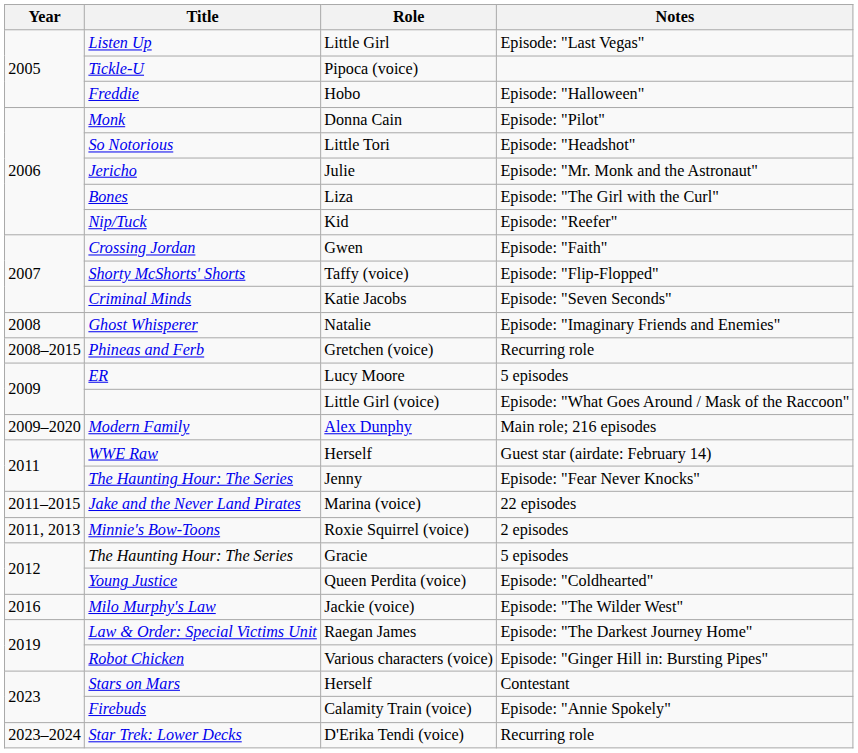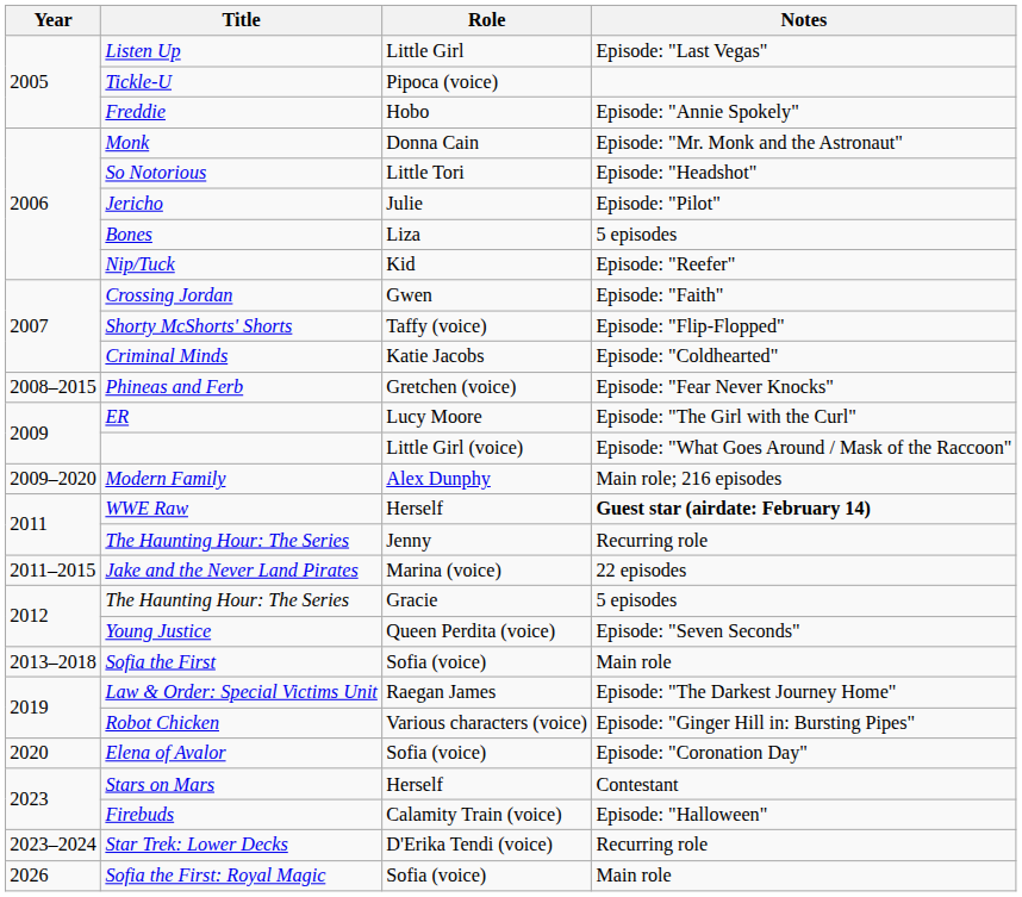Freddie | Notes: Episode: "Halloween" -> Episode: "Annie Spokely"
Monk | Notes: Episode: "Pilot" -> Episode: "Mr. Monk and the Astronaut"
Jericho | Notes: Episode: "Mr. Monk and the Astronaut" -> Episode: "Pilot"
Bones | Notes: Episode: "The Girl with the Curl" -> 5 episodes
Criminal Minds | Notes: Episode: "Seven Seconds" -> Episode: "Coldhearted"
- row: 2008 | Ghost Whisperer | Natalie | Episode: "Imaginary Friends and Enemies"
Phineas and Ferb | Notes: Recurring role -> Episode: "Fear Never Knocks"
ER | Notes: 5 episodes -> Episode: "The Girl with the Curl"
WWE Raw | Notes: normal -> bold
The Haunting Hour: The Series / Jenny | Notes: Episode: "Fear Never Knocks" -> Recurring role
- row: 2011, 2013 | Minnie's Bow-Toons | Roxie Squirrel (voice) | 2 episodes
Young Justice | Notes: Episode: "Coldhearted" -> Episode: "Seven Seconds"
+ row: 2013–2018 | Sofia the First | Sofia (voice) | Main role
- row: 2016 | Milo Murphy's Law | Jackie (voice) | Episode: "The Wilder West"
+ row: 2020 | Elena of Avalor | Sofia (voice) | Episode: "Coronation Day"
Firebuds | Notes: Episode: "Annie Spokely" -> Episode: "Halloween"
+ row: 2026 | Sofia the First: Royal Magic | Sofia (voice) | Main role
